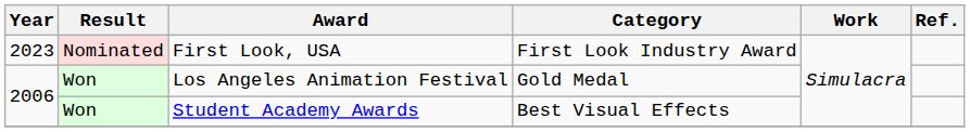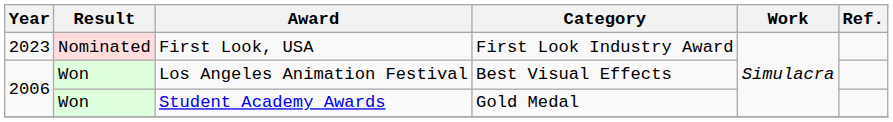Los Angeles Animation Festival | Category: Gold Medal -> Best Visual Effects
Student Academy Awards | Category: Best Visual Effects -> Gold Medal
